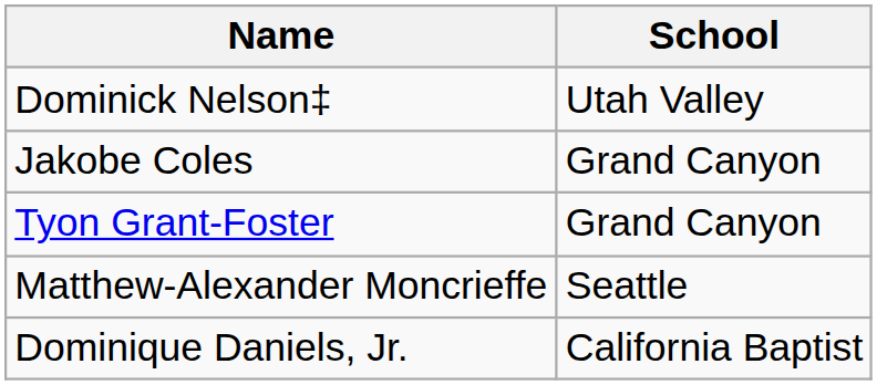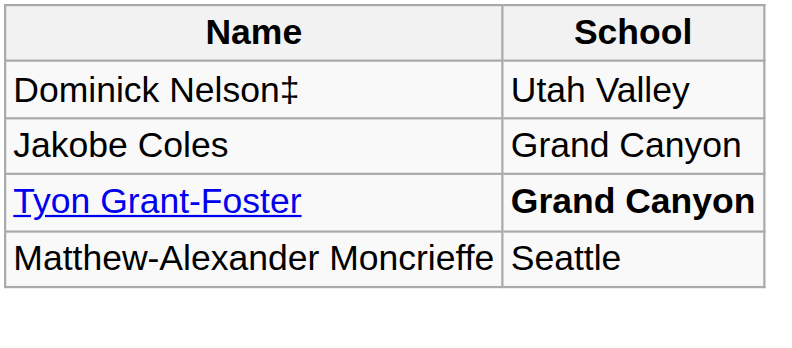Tyon Grant-Foster | School: normal -> bold
- row: Dominique Daniels, Jr. | California Baptist
